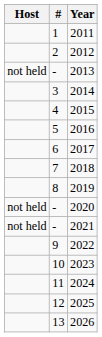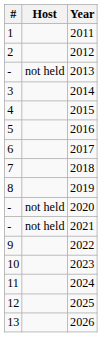columns swapped: # <-> Host
